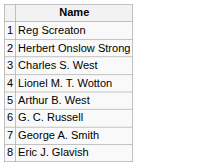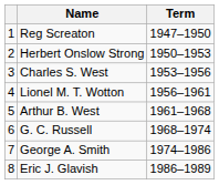+ column: Term | 1947–1950 | 1950–1953 | 1953–1956 | 1956–1961 | 1961–1968 | 1968–1974 | 1974–1986 | 1986–1989
